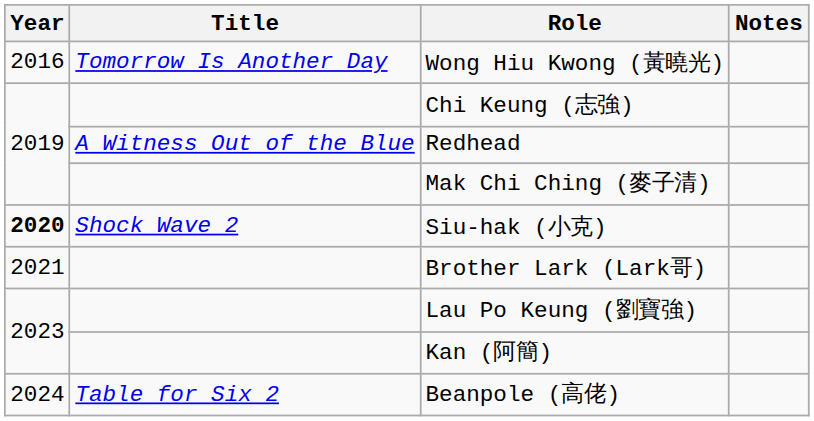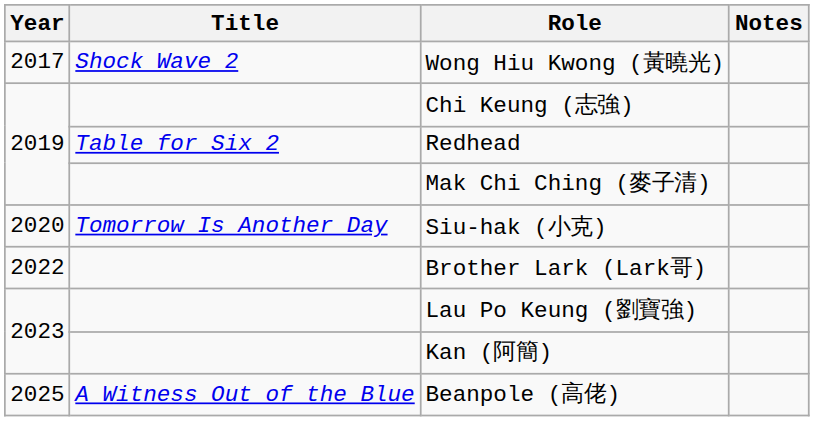Wong Hiu Kwong (黃曉光) | Year: 2016 -> 2017
Wong Hiu Kwong (黃曉光) | Title: Tomorrow Is Another Day -> Shock Wave 2
Redhead | Title: A Witness Out of the Blue -> Table for Six 2
Siu-hak (小克) | Year: bold -> normal
Siu-hak (小克) | Title: Shock Wave 2 -> Tomorrow Is Another Day
Brother Lark (Lark哥) | Year: 2021 -> 2022
Beanpole (高佬) | Year: 2024 -> 2025
Beanpole (高佬) | Title: Table for Six 2 -> A Witness Out of the Blue
